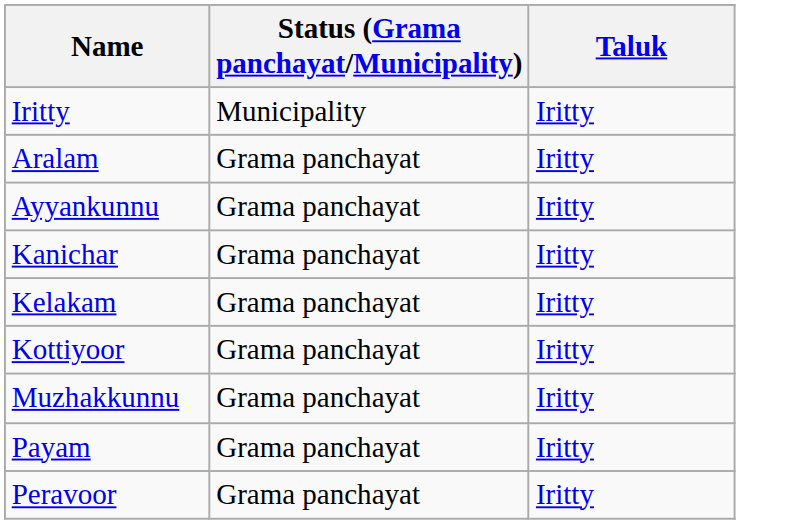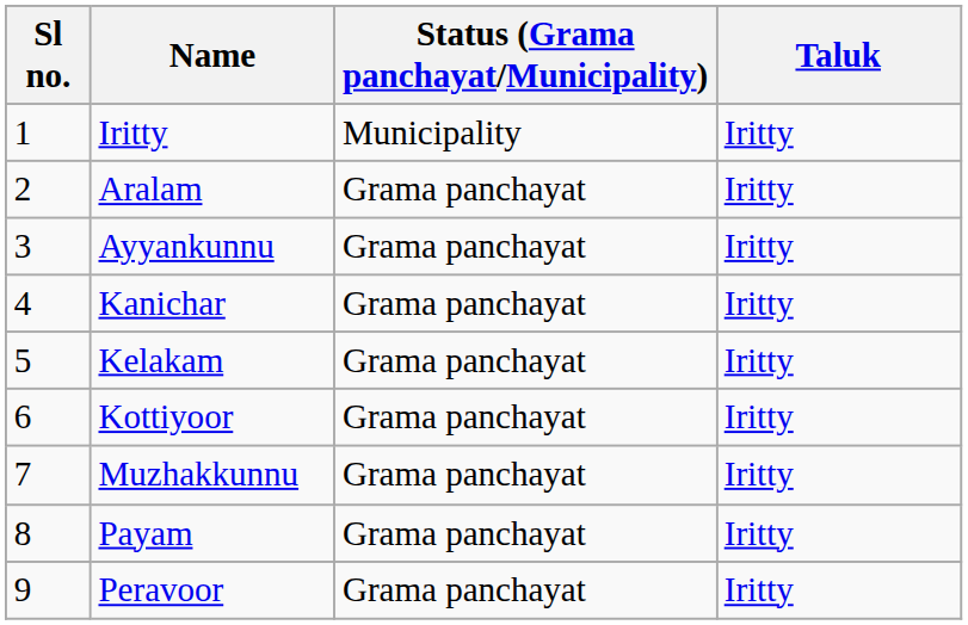+ column: Sl no. | 1 | 2 | 3 | 4 | 5 | 6 | 7 | 8 | 9
